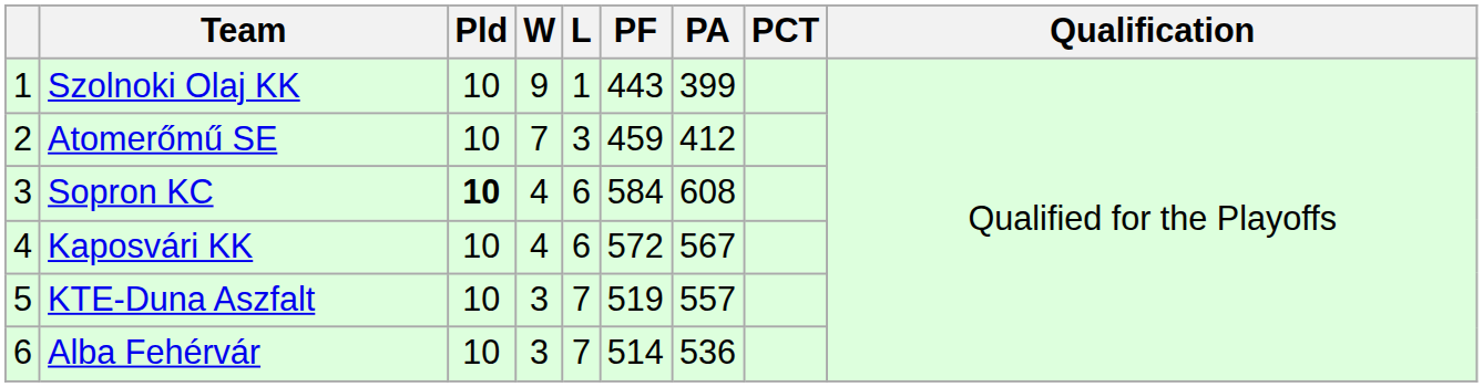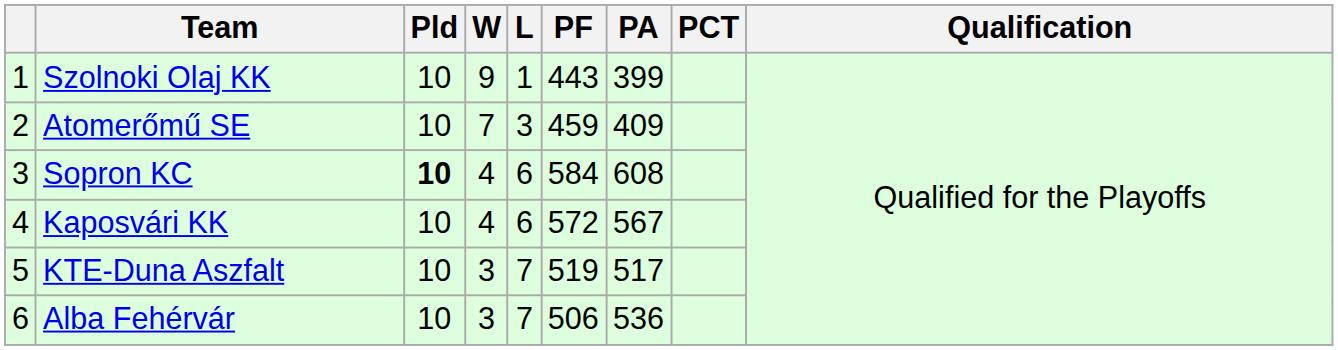Atomerőmű SE | PA: 412 -> 409
KTE-Duna Aszfalt | PA: 557 -> 517
Alba Fehérvár | PF: 514 -> 506
